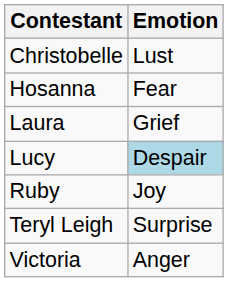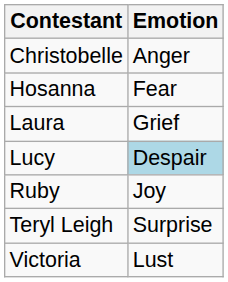Christobelle | Emotion: Lust -> Anger
Victoria | Emotion: Anger -> Lust
